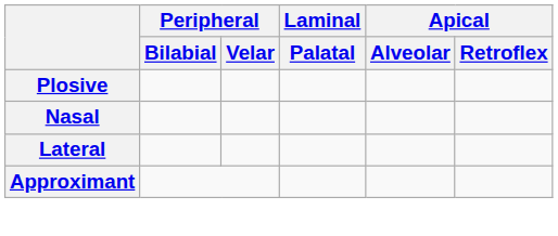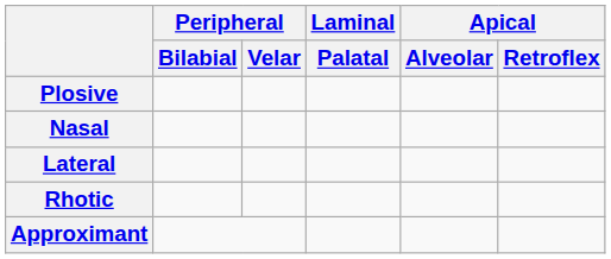+ row: Rhotic
